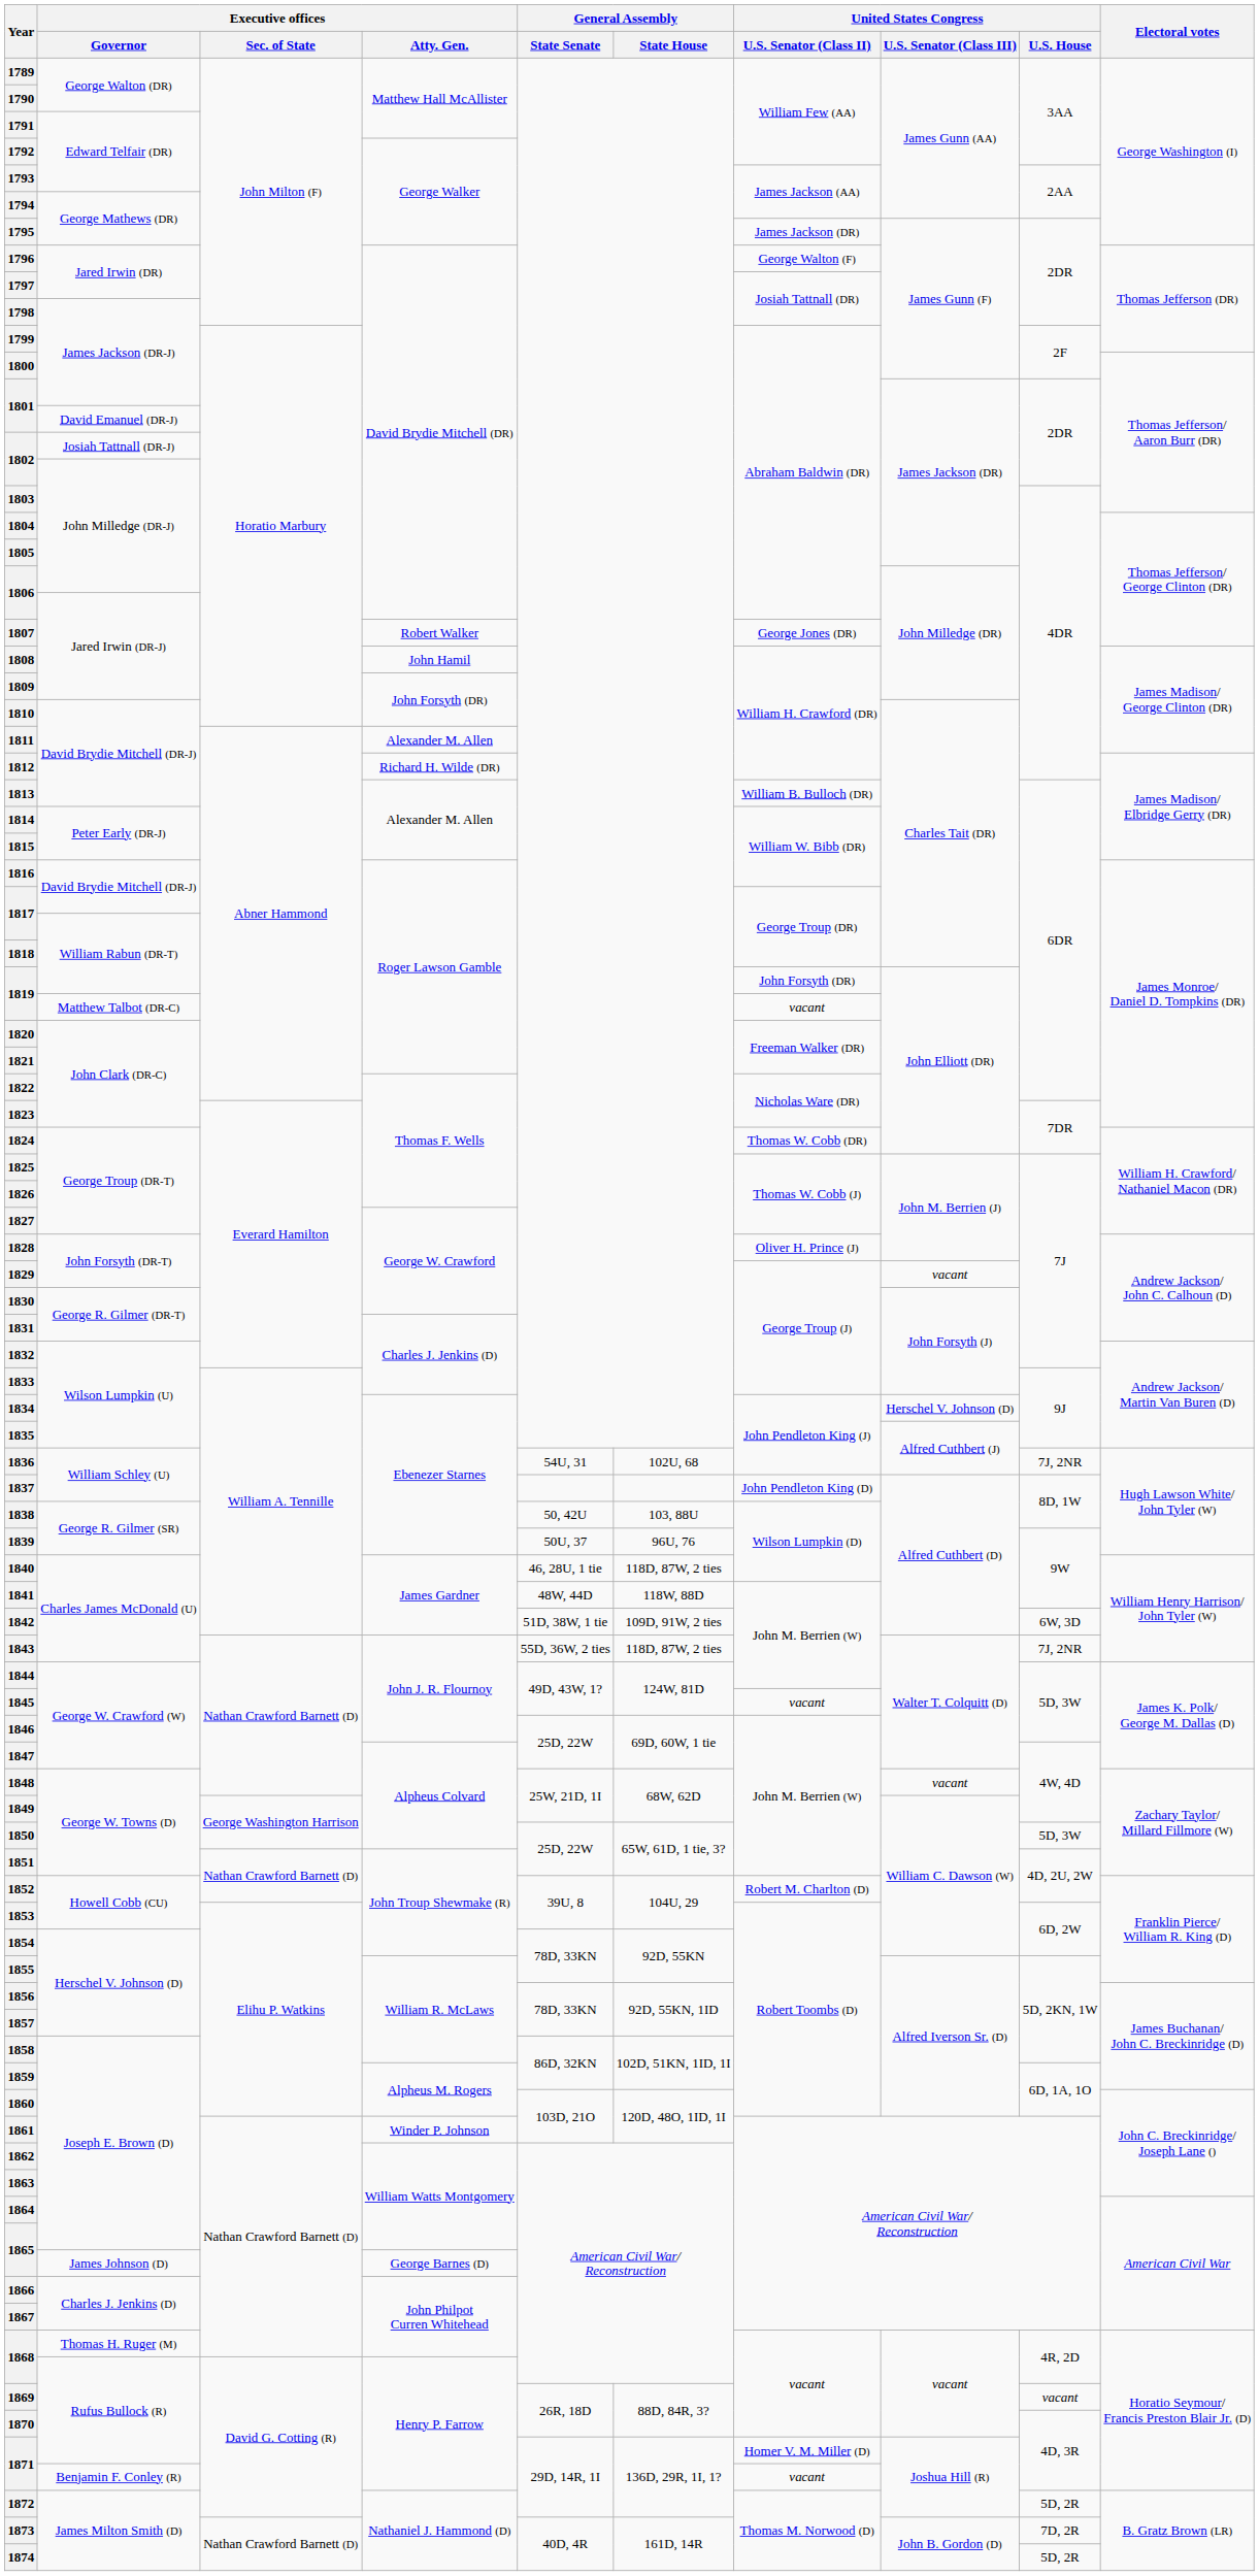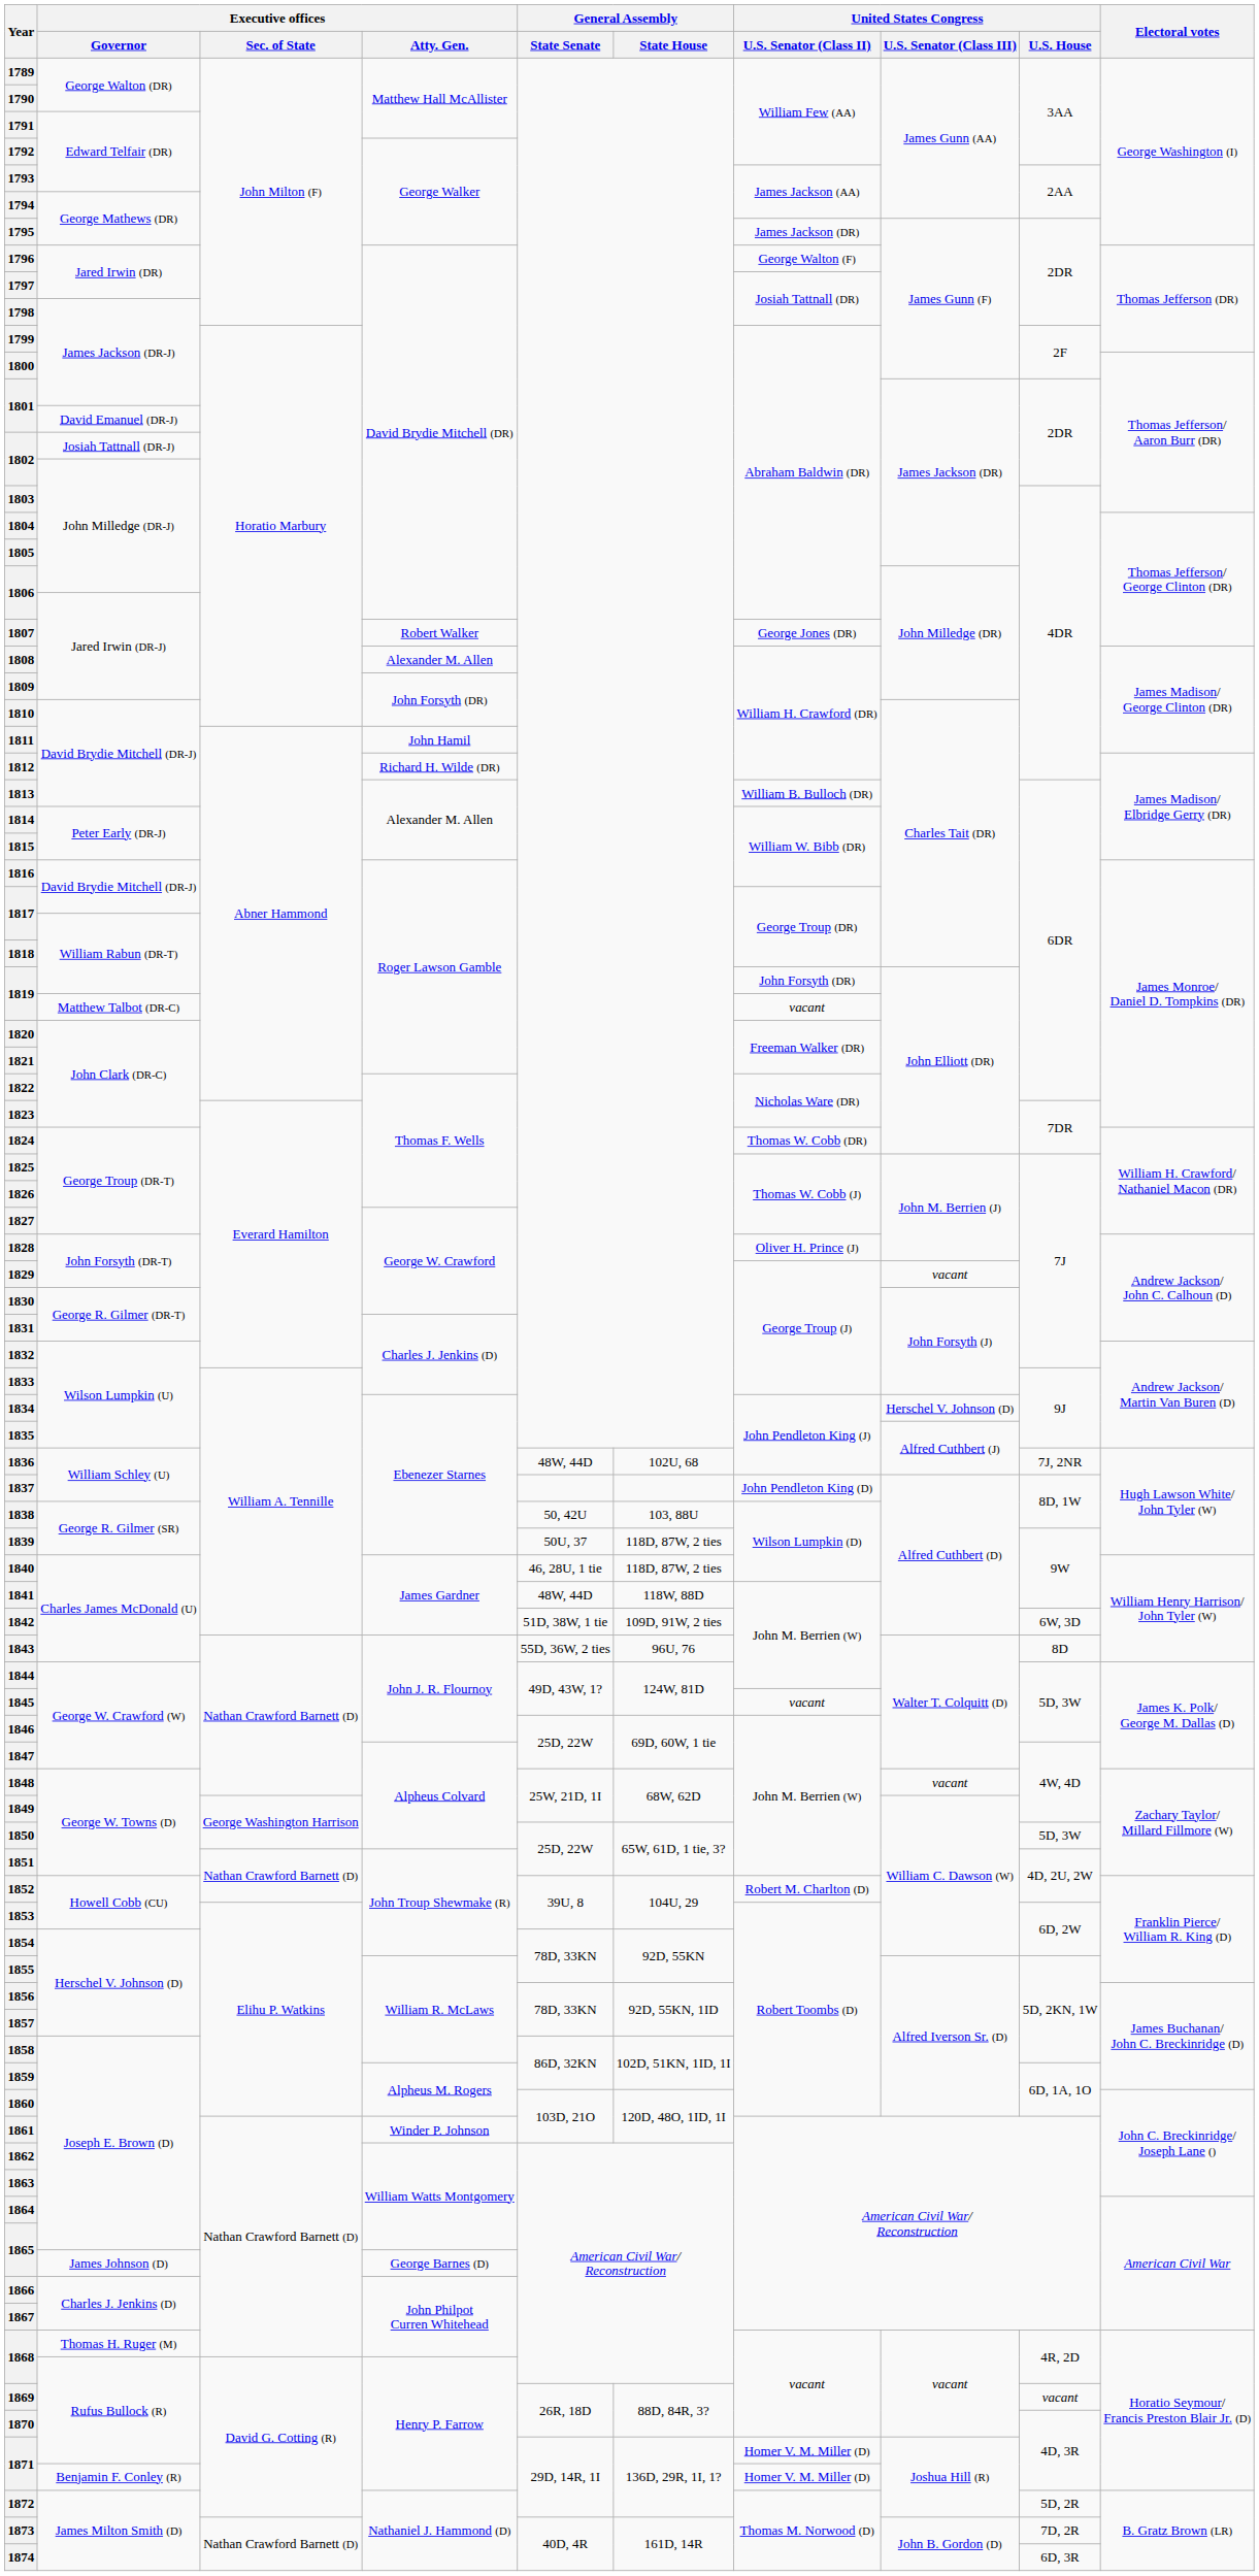1808 | Executive offices / Atty. Gen.: John Hamil -> Alexander M. Allen
1811 | Executive offices / Atty. Gen.: Alexander M. Allen -> John Hamil
1836 | General Assembly / State Senate: 54U, 31 -> 48W, 44D
1839 | General Assembly / State House: 96U, 76 -> 118D, 87W, 2 ties
1843 | General Assembly / State House: 118D, 87W, 2 ties -> 96U, 76
1843 | United States Congress / U.S. House: 7J, 2NR -> 8D
1871 / Benjamin F. Conley (R) | United States Congress / U.S. Senator (Class II): vacant -> Homer V. M. Miller (D)
1874 | United States Congress / U.S. House: 5D, 2R -> 6D, 3R
